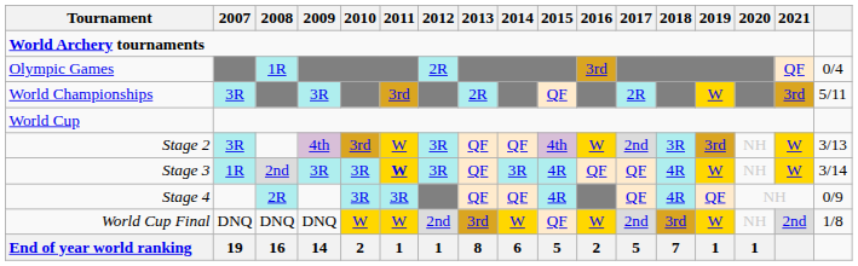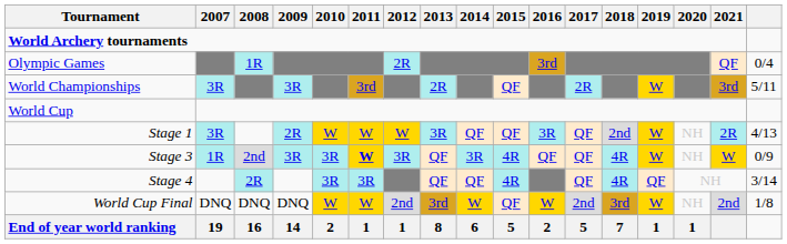+ row: Stage 1 | 3R | 2R | W | W | W | 3R | QF | QF | 3R | QF | 2nd | W | NH | 2R | 4/13
- row: Stage 2 | 3R | 4th | 3rd | W | 3R | QF | QF | 4th | W | 2nd | 3R | 3rd | NH | W | 3/13
Stage 3 | column 17: 3/14 -> 0/9
Stage 4 | column 17: 0/9 -> 3/14
